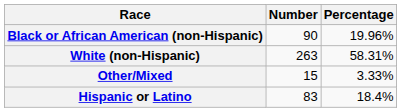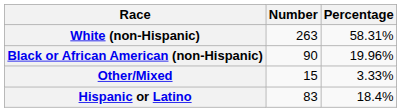rows swapped: White (non-Hispanic) <-> Black or African American (non-Hispanic)
